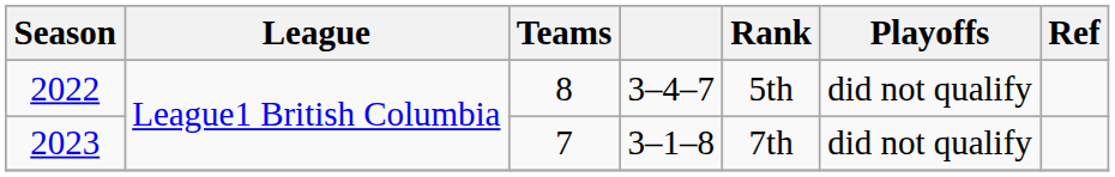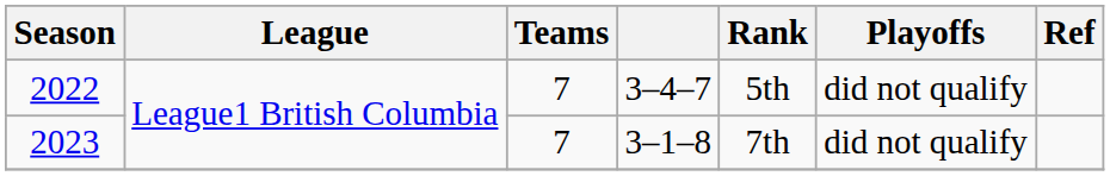2022 | Teams: 8 -> 7
